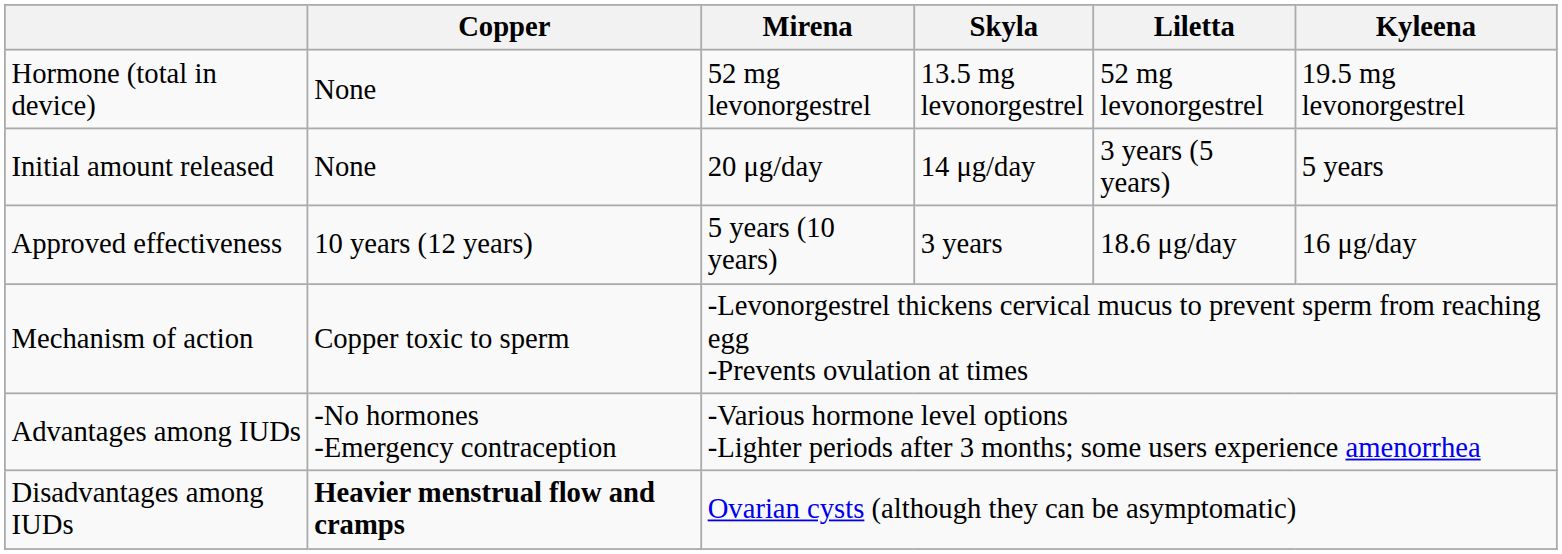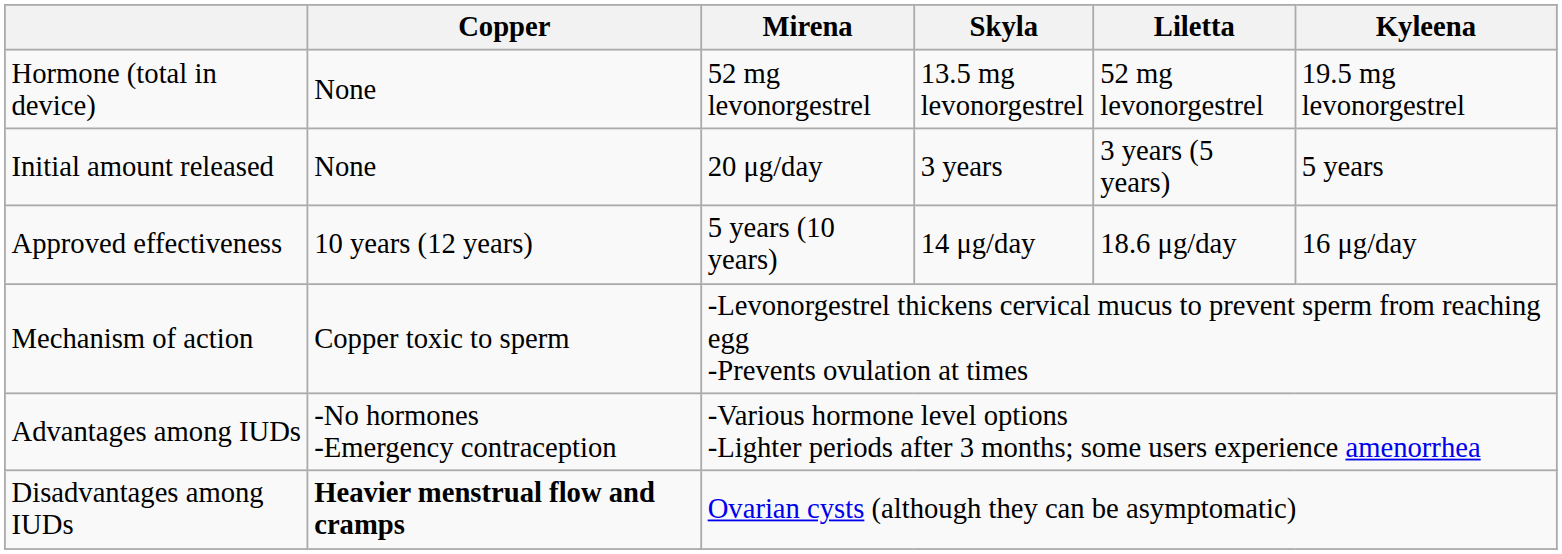Initial amount released | Skyla: 14 μg/day -> 3 years
Approved effectiveness | Skyla: 3 years -> 14 μg/day
